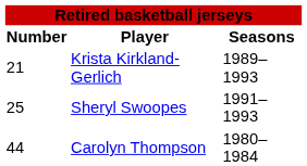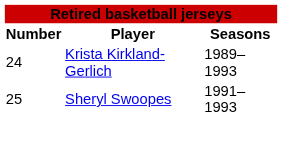Krista Kirkland-Gerlich | Number: 21 -> 24
- row: 44 | Carolyn Thompson | 1980–1984
